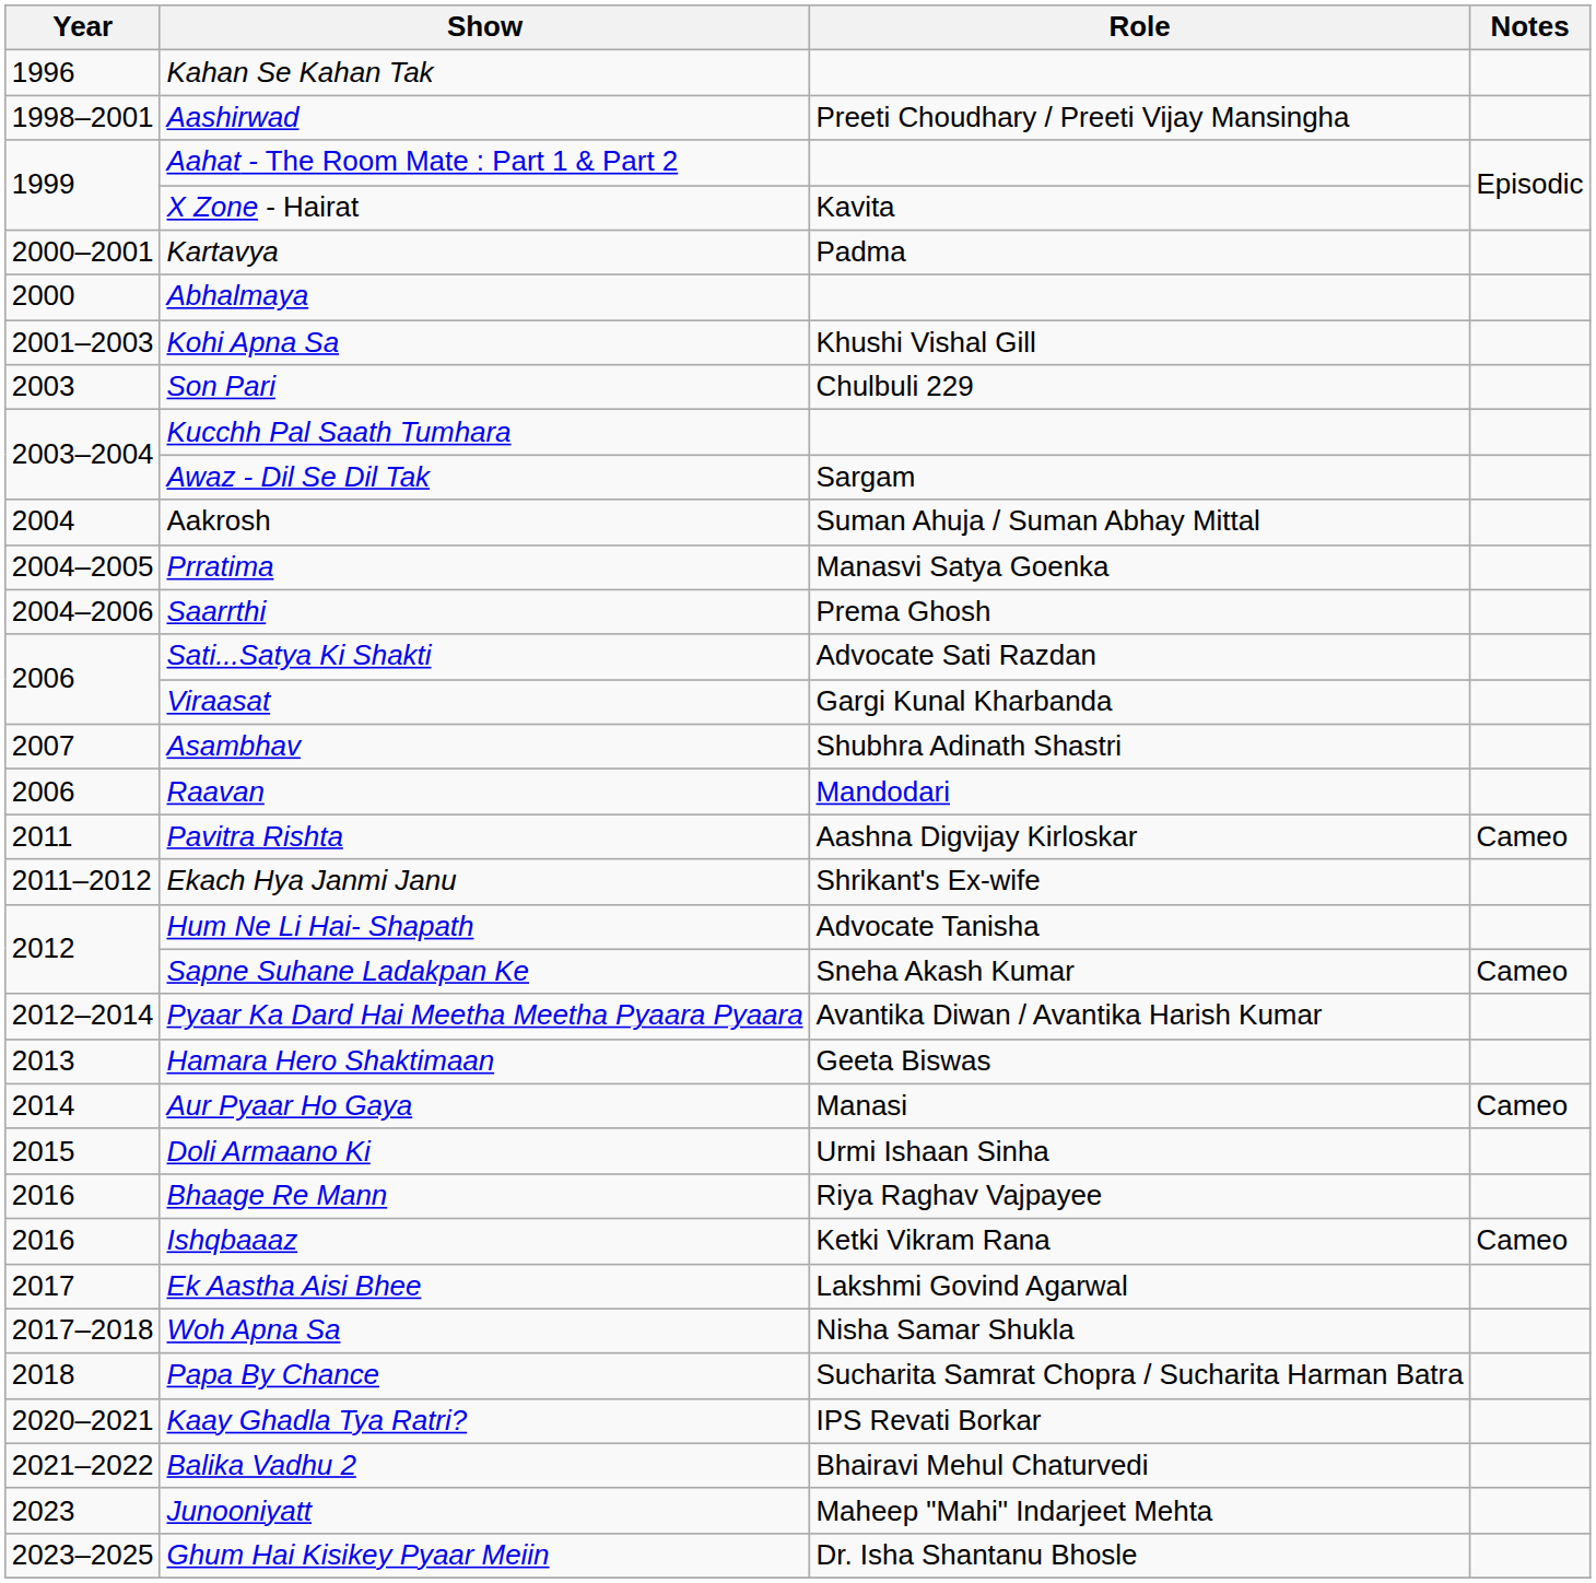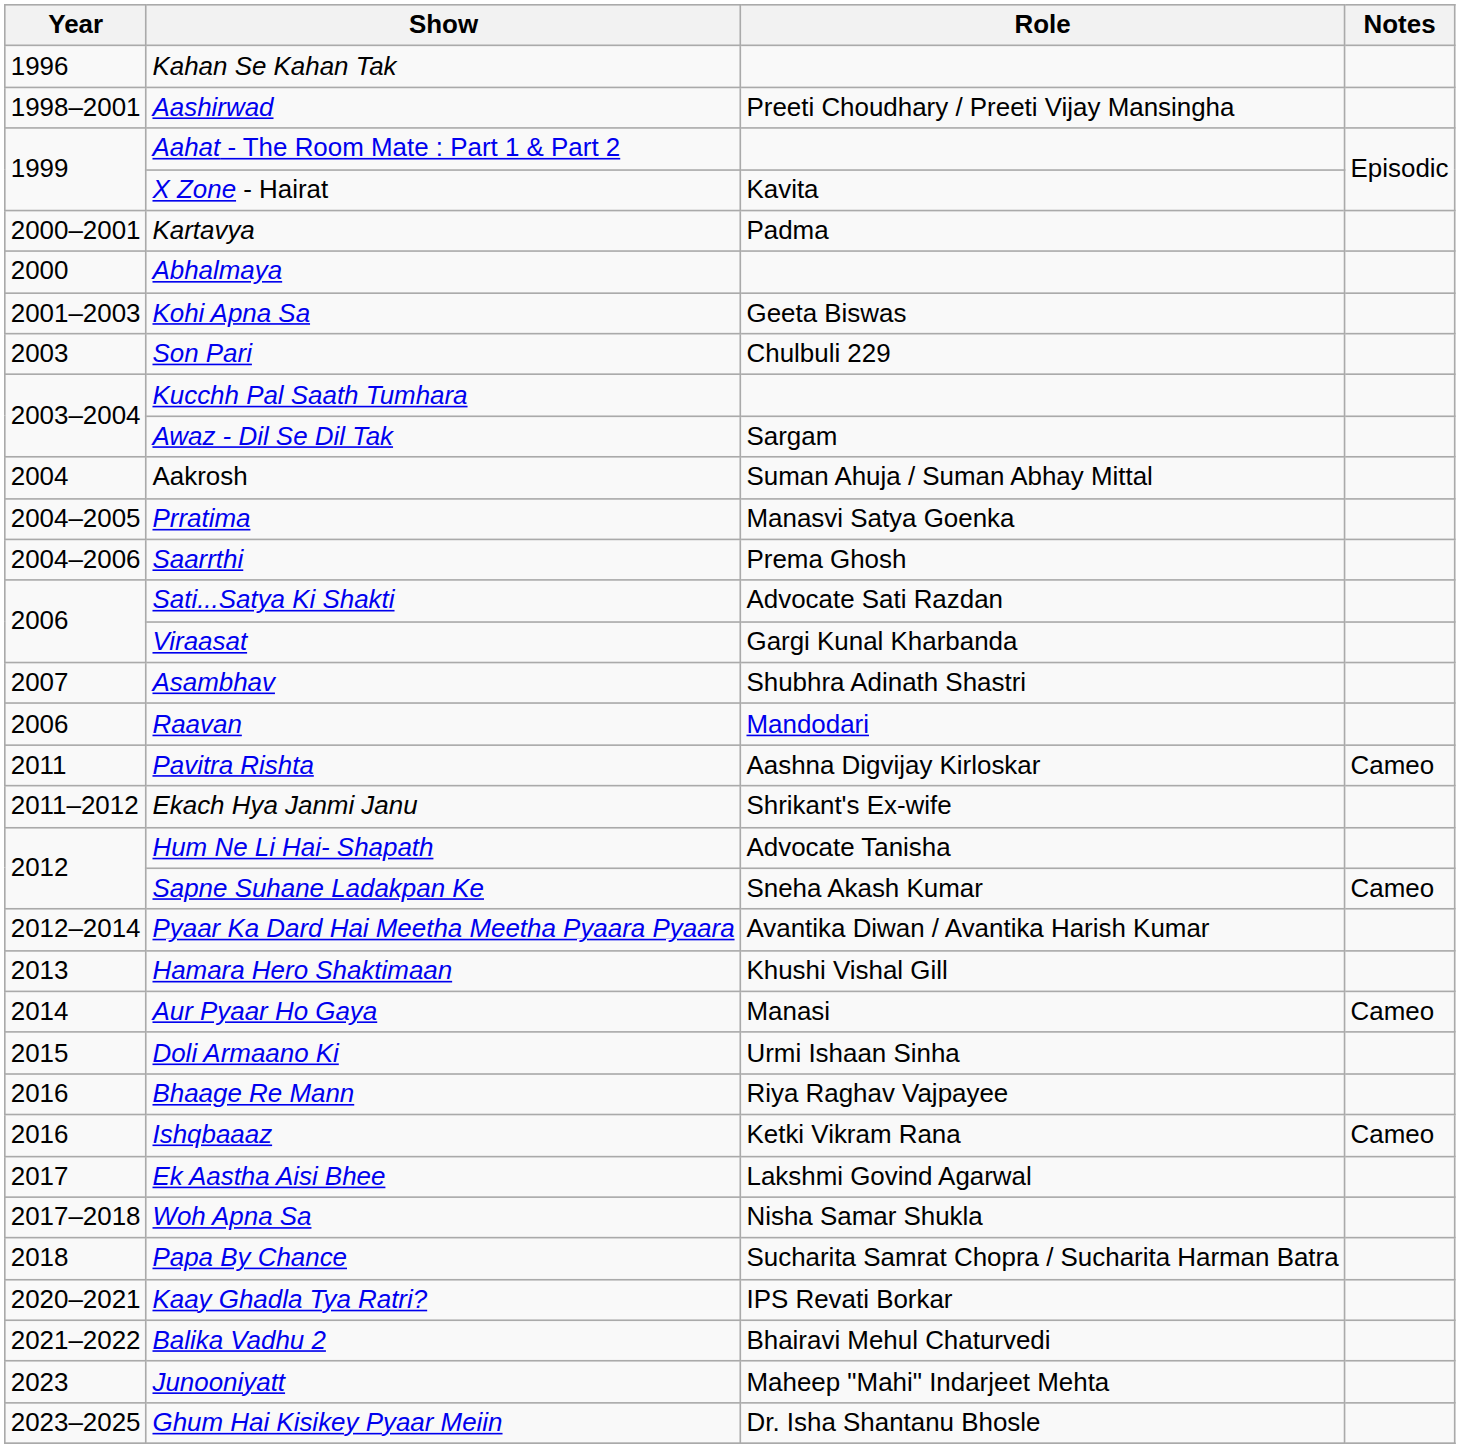Kohi Apna Sa | Role: Khushi Vishal Gill -> Geeta Biswas
Hamara Hero Shaktimaan | Role: Geeta Biswas -> Khushi Vishal Gill
